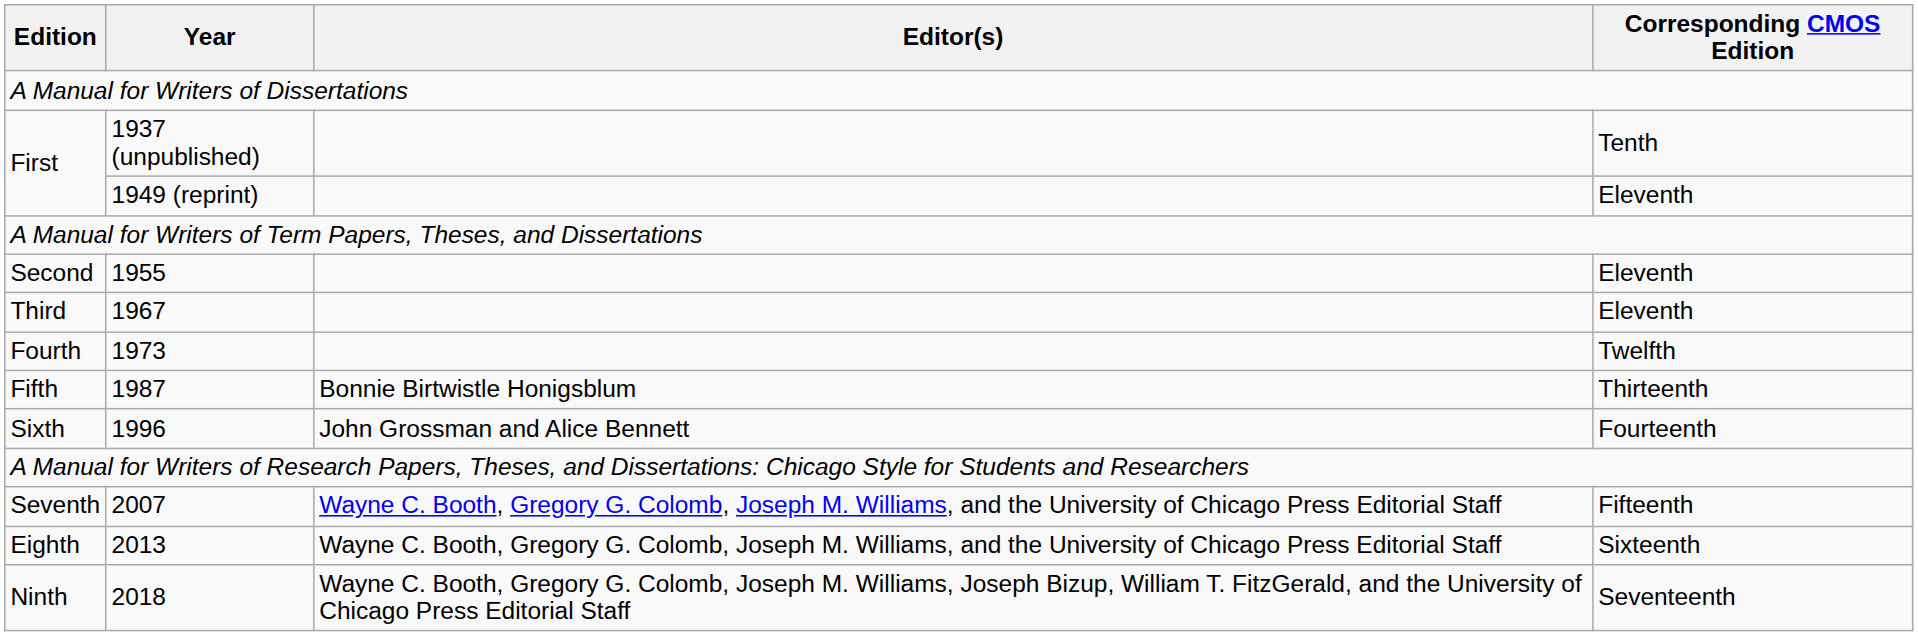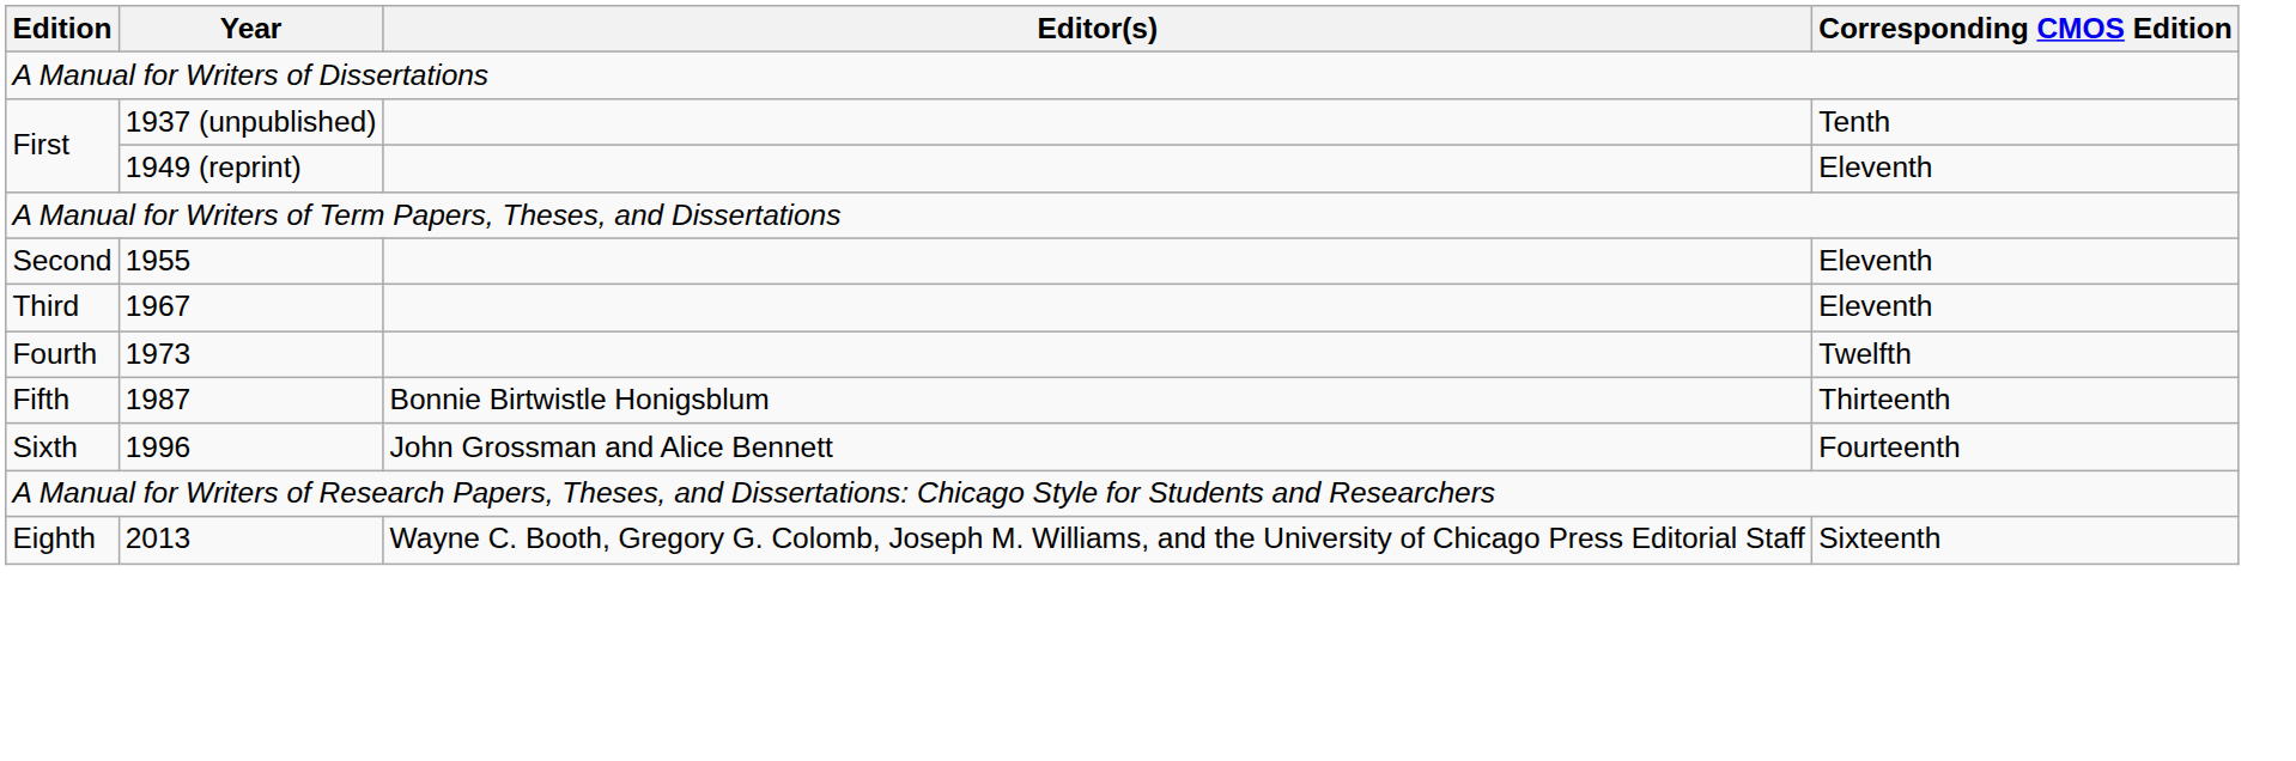- row: Seventh | 2007 | Wayne C. Booth, Gregory G. Colomb, Joseph M. Williams, and the University of Chicago Press Editorial Staff | Fifteenth
- row: Ninth | 2018 | Wayne C. Booth, Gregory G. Colomb, Joseph M. Williams, Joseph Bizup, William T. FitzGerald, and the University of Chicago Press Editorial Staff | Seventeenth
